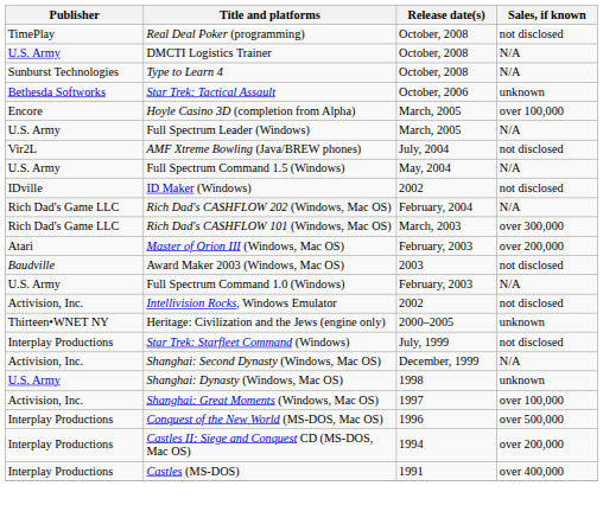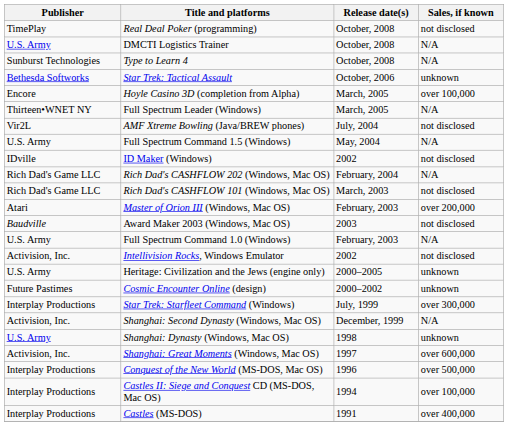Full Spectrum Leader (Windows) | Publisher: U.S. Army -> Thirteen•WNET NY
Rich Dad's CASHFLOW 101 (Windows, Mac OS) | Sales, if known: over 300,000 -> not disclosed
Heritage: Civilization and the Jews (engine only) | Publisher: Thirteen•WNET NY -> U.S. Army
+ row: Future Pastimes | Cosmic Encounter Online (design) | 2000–2002 | unknown
Star Trek: Starfleet Command (Windows) | Sales, if known: not disclosed -> over 300,000
Shanghai: Great Moments (Windows, Mac OS) | Sales, if known: over 100,000 -> over 600,000
Castles II: Siege and Conquest CD (MS-DOS, Mac OS) | Sales, if known: over 200,000 -> over 100,000
